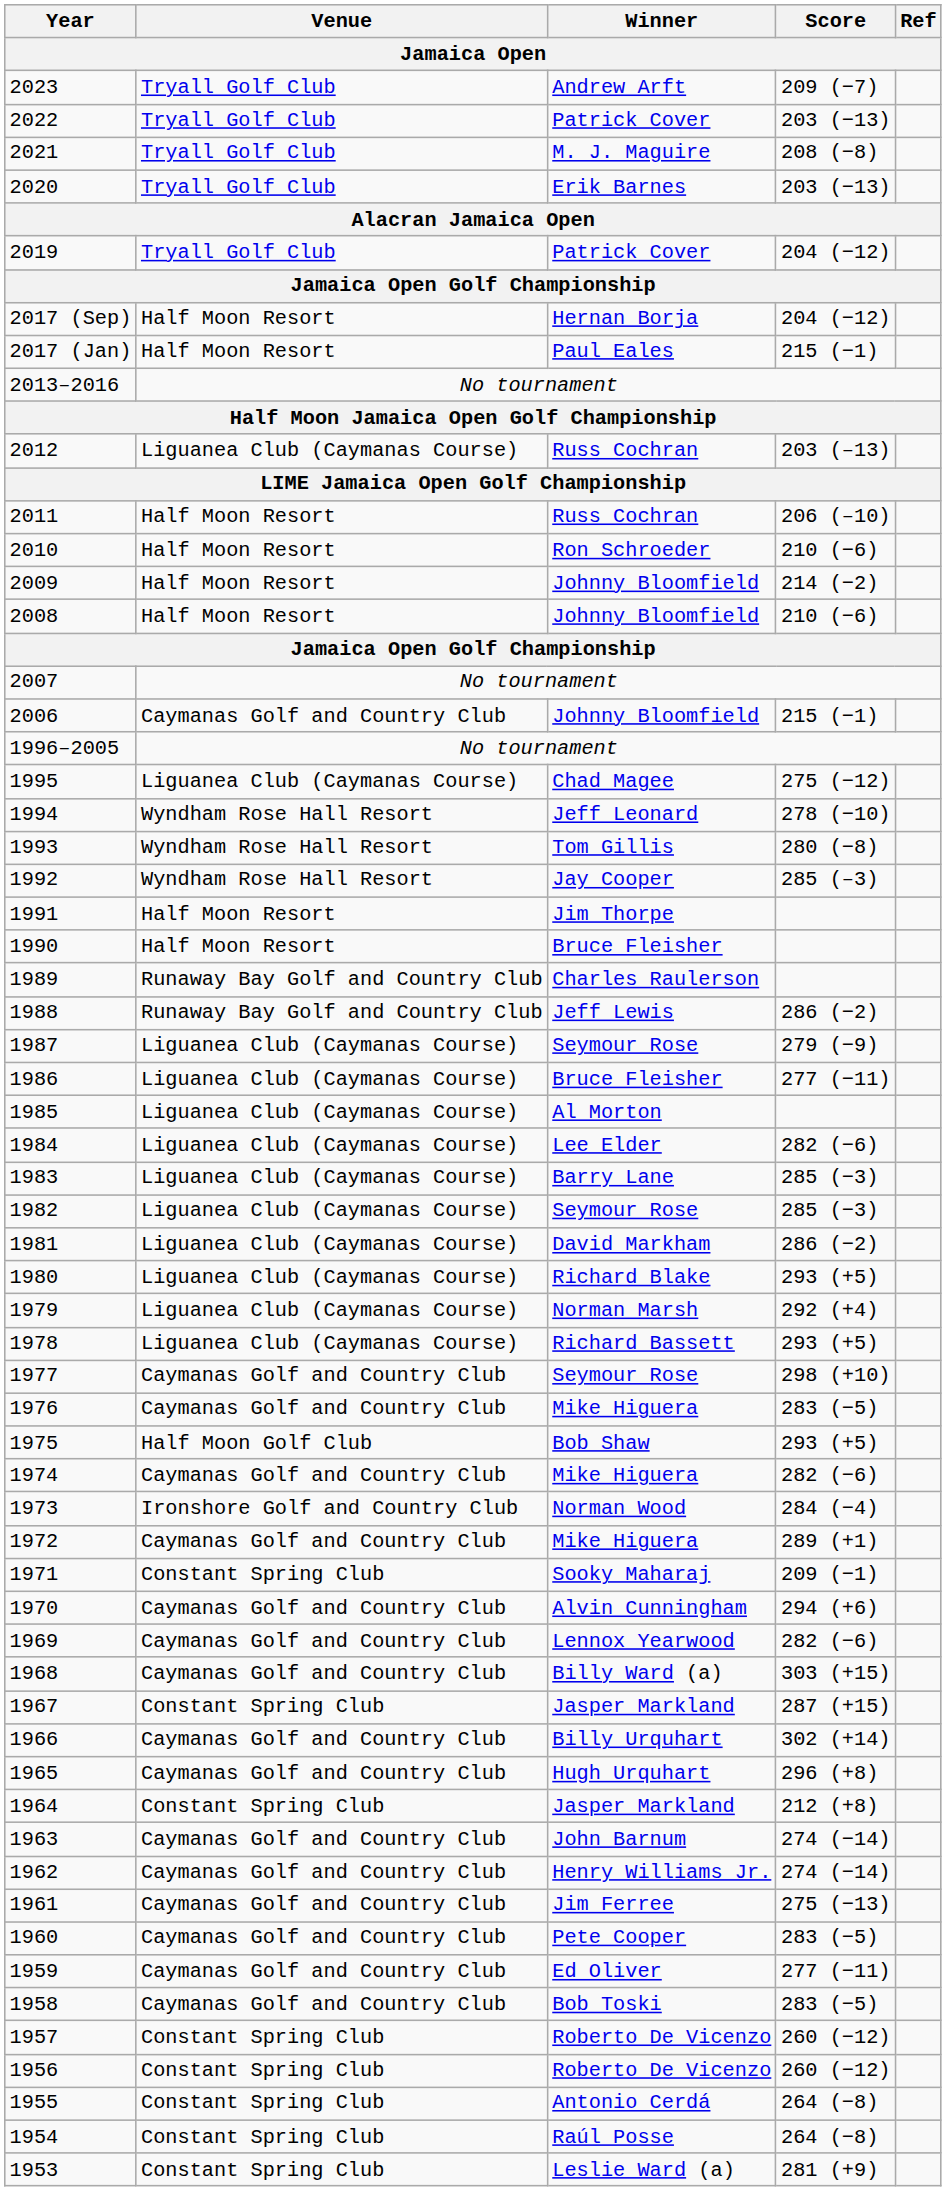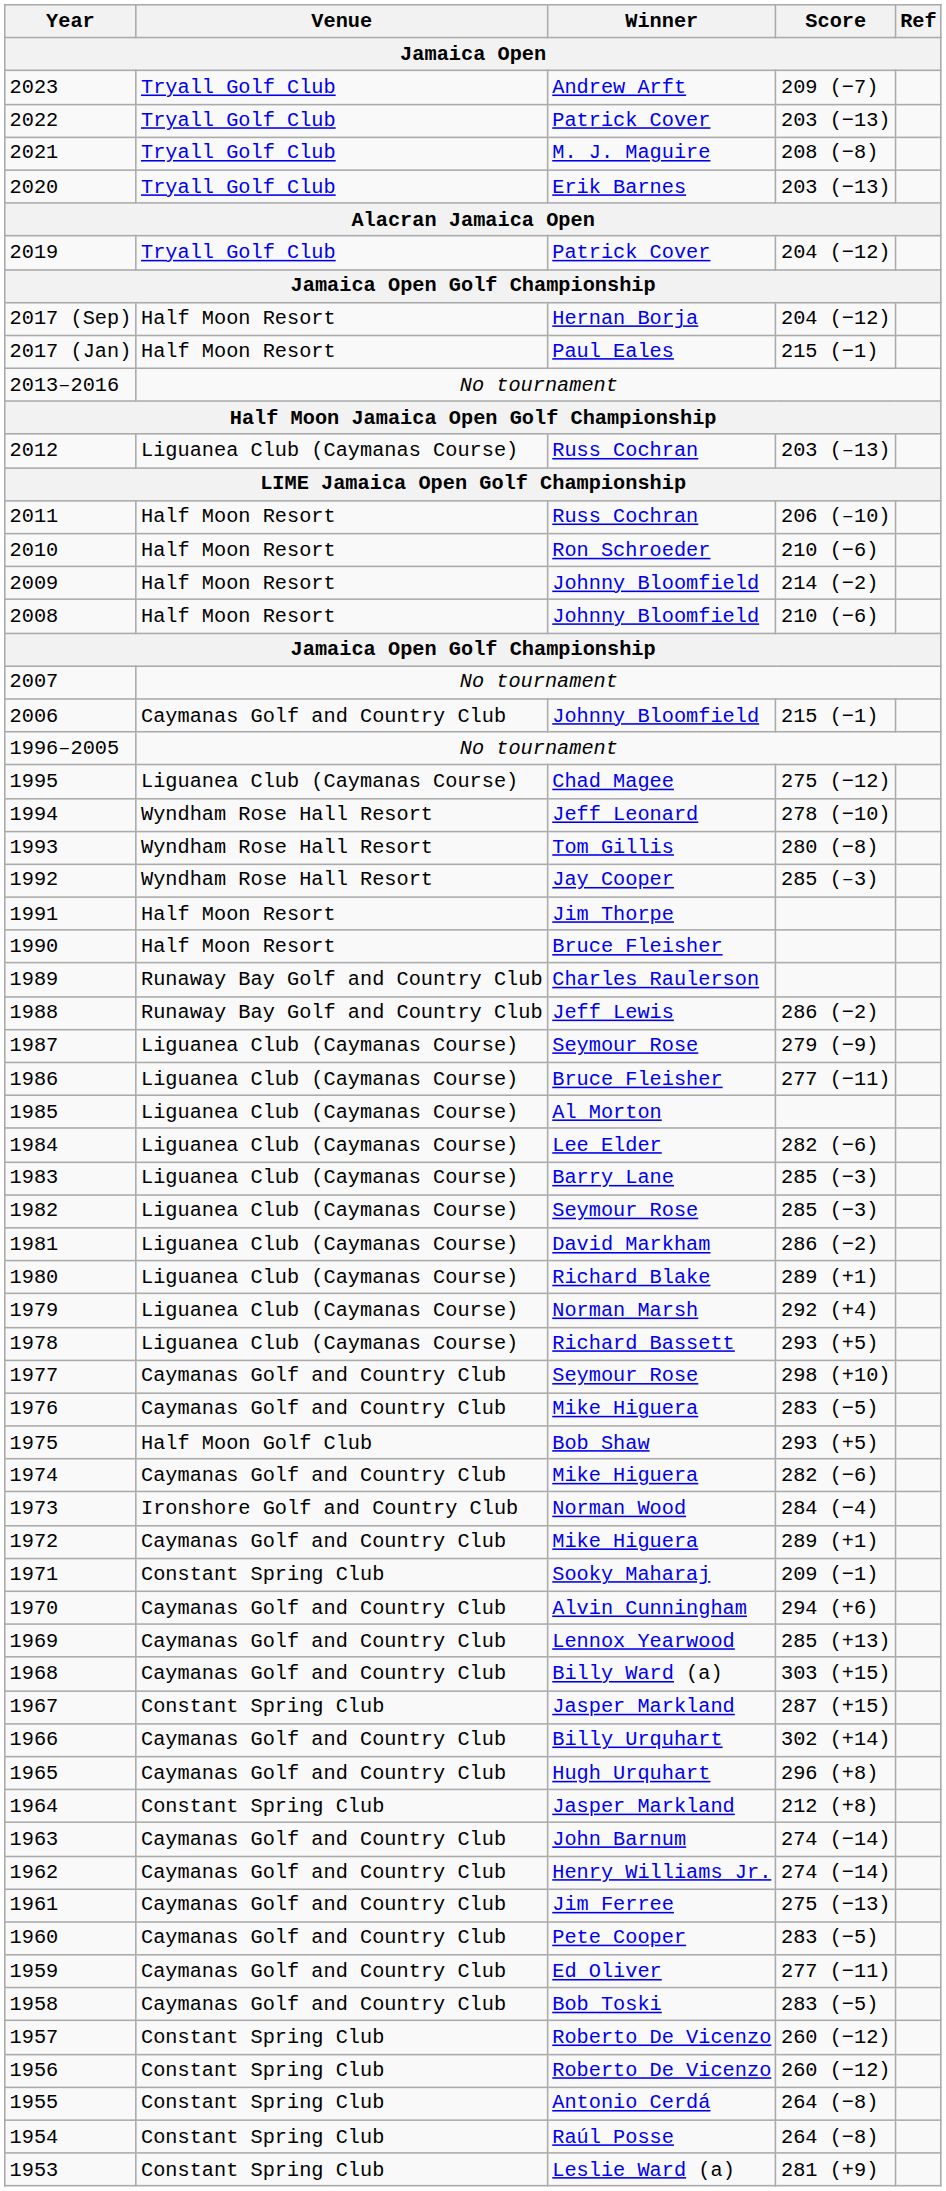1980 | Score: 293 (+5) -> 289 (+1)
1969 | Score: 282 (−6) -> 285 (+13)
